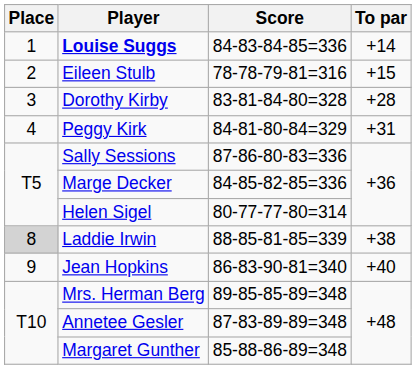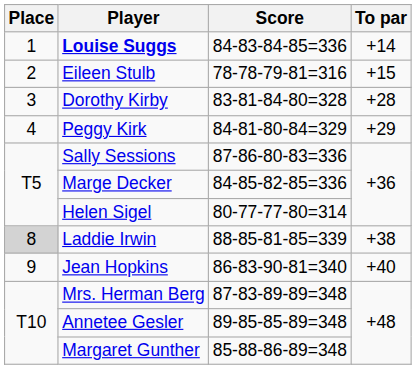Peggy Kirk | To par: +31 -> +29
Mrs. Herman Berg | Score: 89-85-85-89=348 -> 87-83-89-89=348
Annetee Gesler | Score: 87-83-89-89=348 -> 89-85-85-89=348
